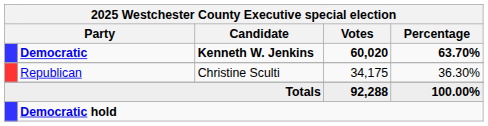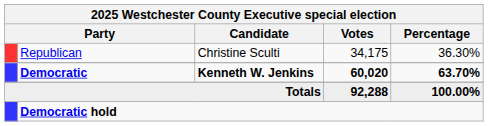rows swapped: Democratic <-> Republican
